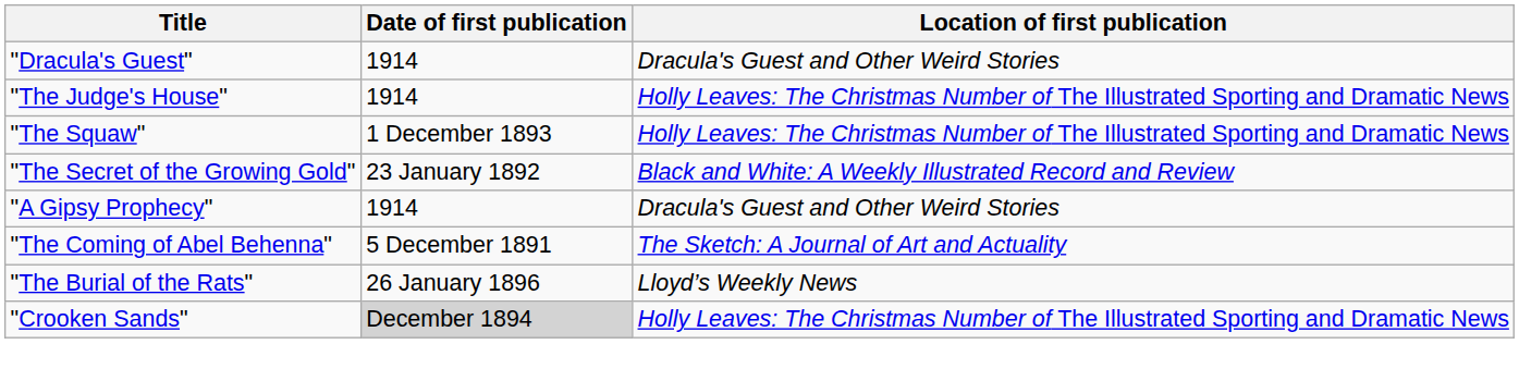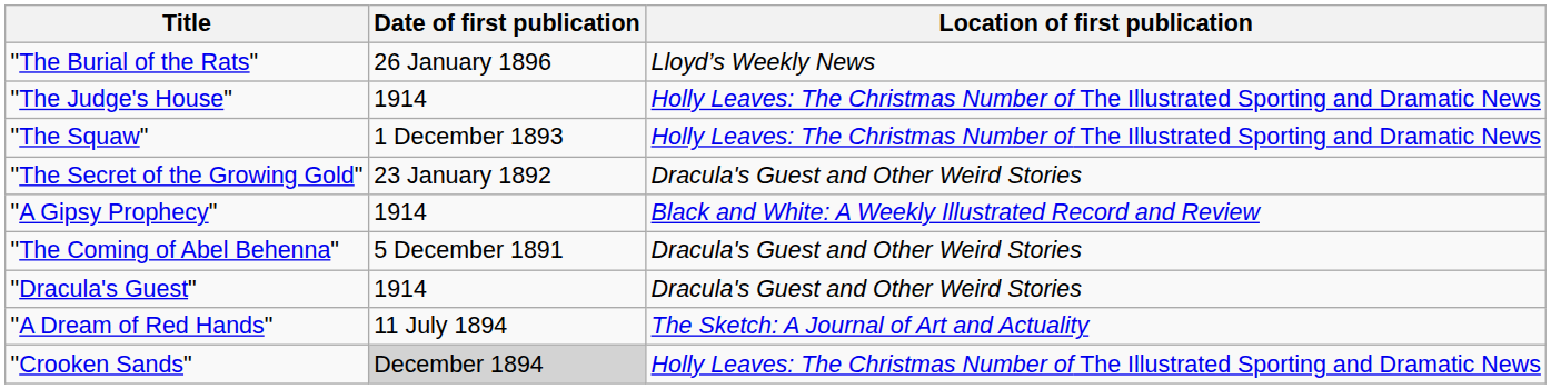rows swapped: "Dracula's Guest" <-> "The Burial of the Rats"
"The Secret of the Growing Gold" | Location of first publication: Black and White: A Weekly Illustrated Record and Review -> Dracula's Guest and Other Weird Stories
"A Gipsy Prophecy" | Location of first publication: Dracula's Guest and Other Weird Stories -> Black and White: A Weekly Illustrated Record and Review
"The Coming of Abel Behenna" | Location of first publication: The Sketch: A Journal of Art and Actuality -> Dracula's Guest and Other Weird Stories
+ row: "A Dream of Red Hands" | 11 July 1894 | The Sketch: A Journal of Art and Actuality
